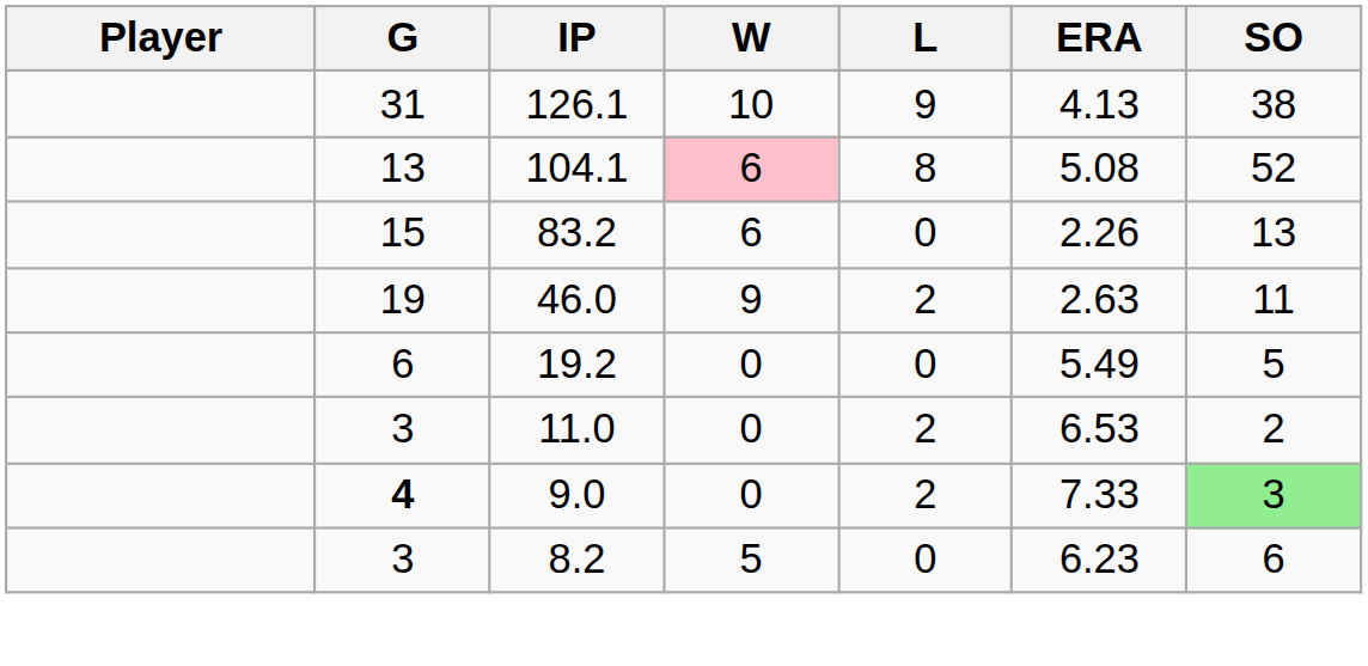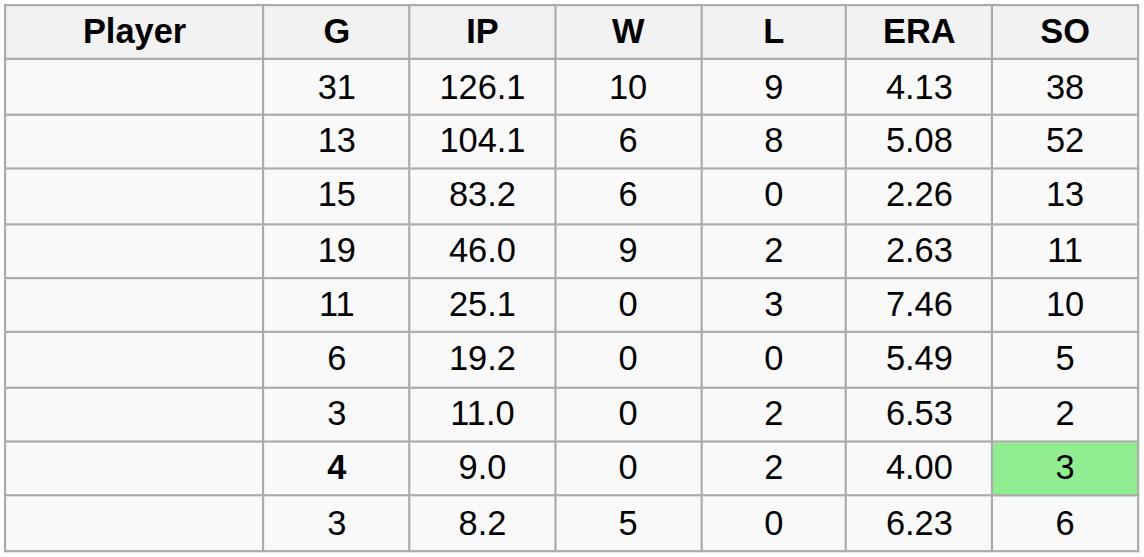104.1 | W: pink background -> no background
+ row: 11 | 25.1 | 0 | 3 | 7.46 | 10
9.0 | ERA: 7.33 -> 4.00
